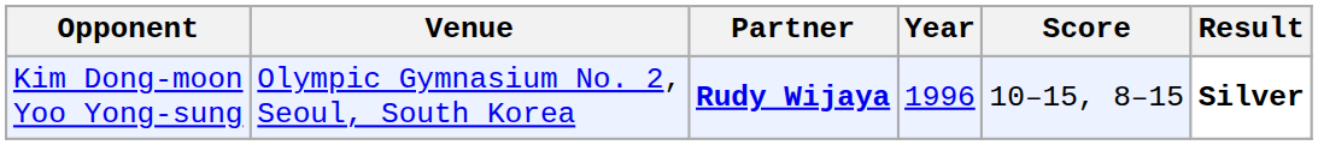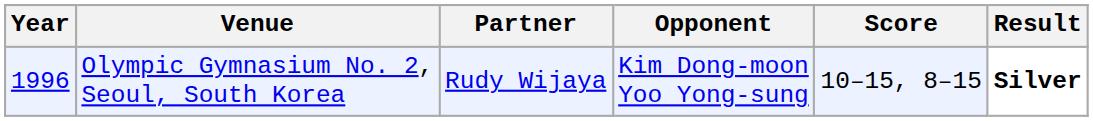columns swapped: Year <-> Opponent
Olympic Gymnasium No. 2, Seoul, South Korea | Partner: bold -> normal
